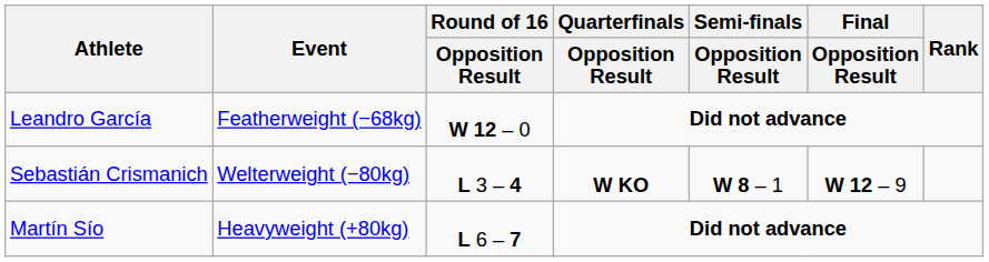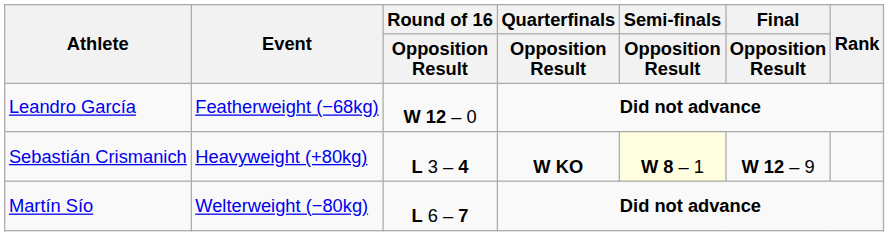Sebastián Crismanich | Event: Welterweight (−80kg) -> Heavyweight (+80kg)
Sebastián Crismanich | Semi-finals / Opposition Result: no background -> lightyellow background
Martín Sío | Event: Heavyweight (+80kg) -> Welterweight (−80kg)
